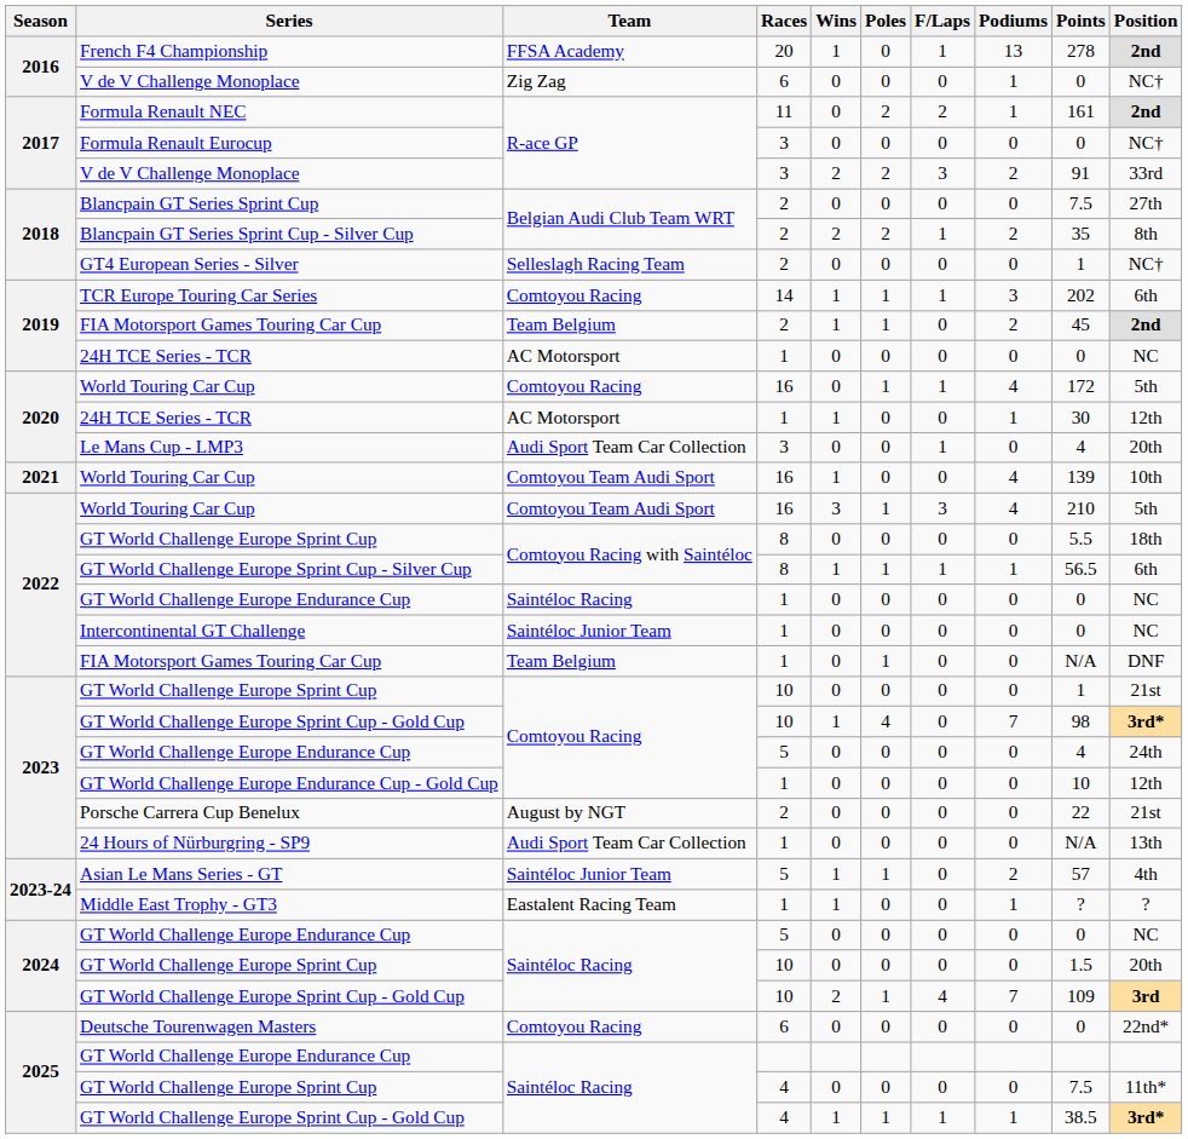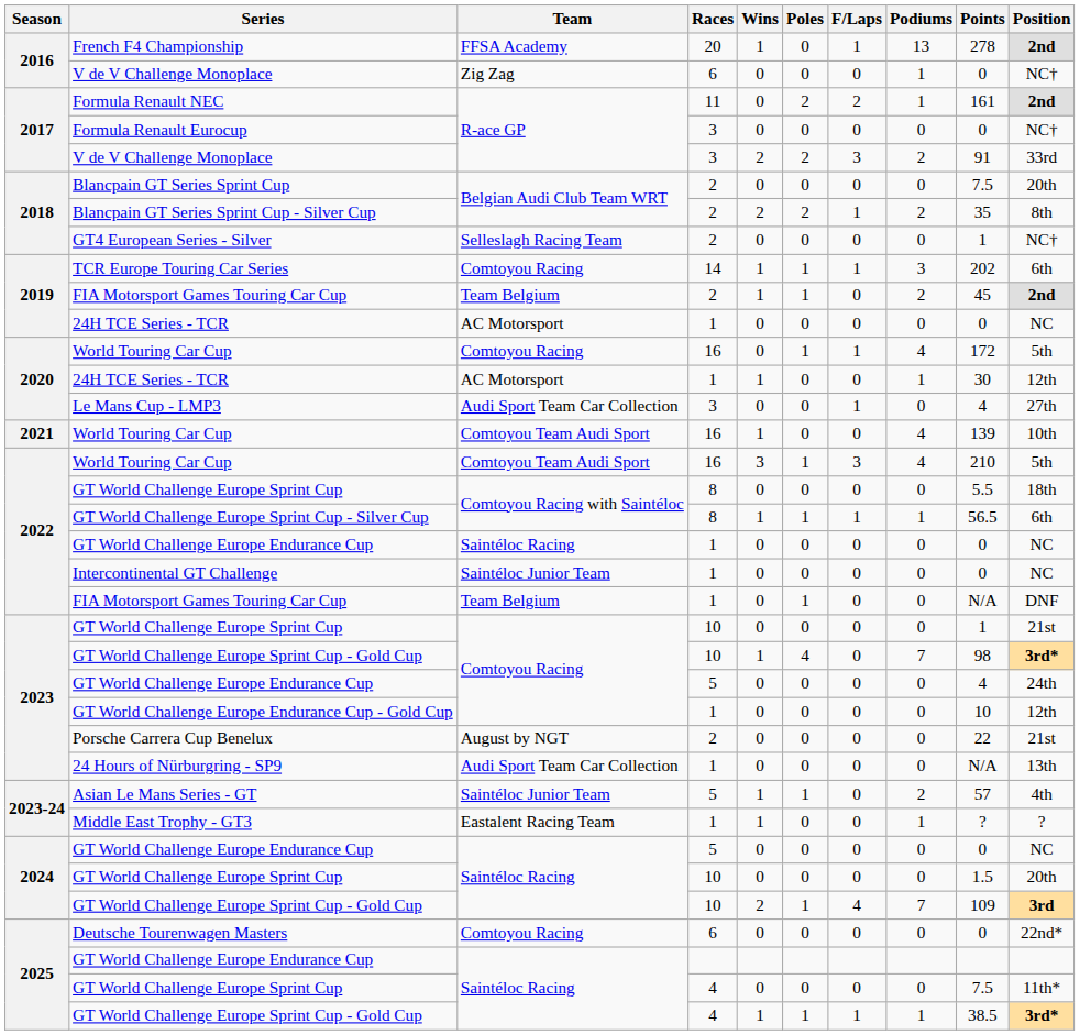Blancpain GT Series Sprint Cup | Position: 27th -> 20th
Le Mans Cup - LMP3 | Position: 20th -> 27th
